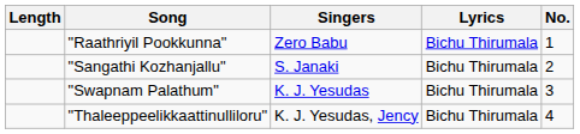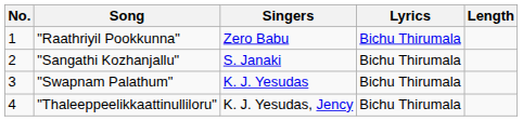columns swapped: No. <-> Length
